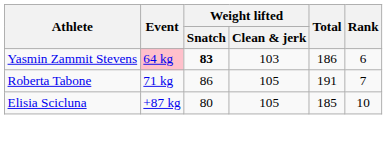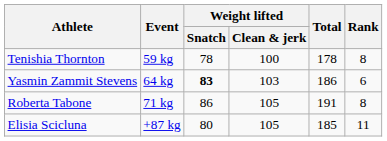+ row: Tenishia Thornton | 59 kg | 78 | 100 | 178 | 8
Yasmin Zammit Stevens | Event: pink background -> no background
Roberta Tabone | Rank: 7 -> 8
Elisia Scicluna | Rank: 10 -> 11
